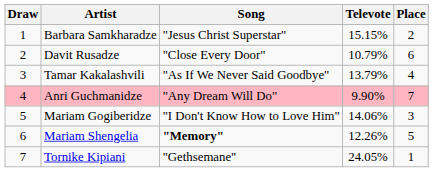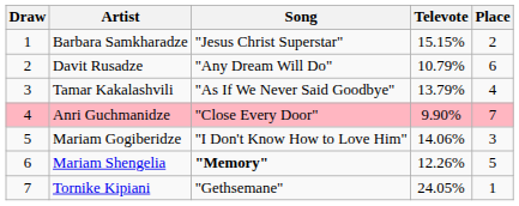Davit Rusadze | Song: "Close Every Door" -> "Any Dream Will Do"
Anri Guchmanidze | Song: "Any Dream Will Do" -> "Close Every Door"
